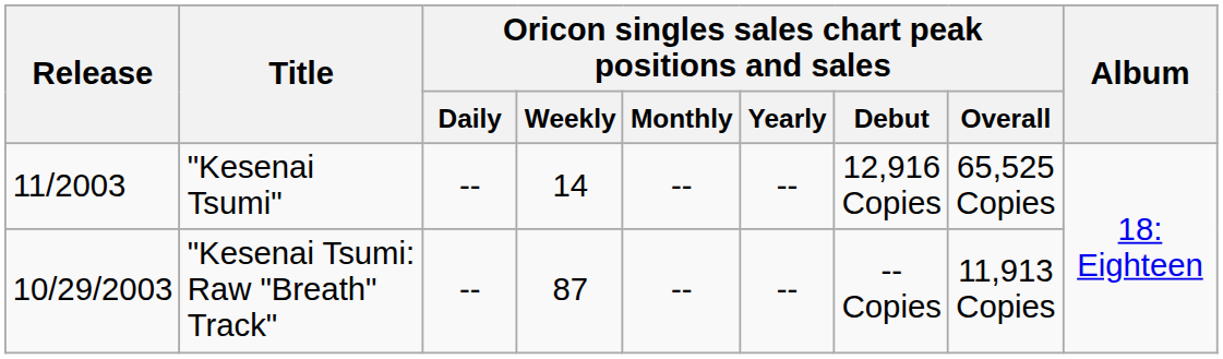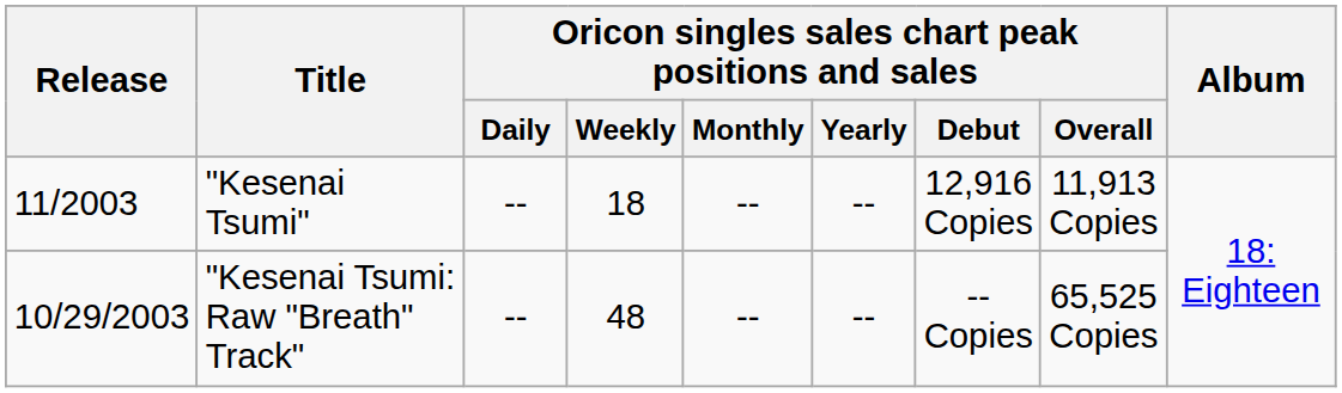"Kesenai Tsumi" | Oricon singles sales chart peak positions and sales / Weekly: 14 -> 18
"Kesenai Tsumi" | column 8: 65,525 Copies -> 11,913 Copies
"Kesenai Tsumi: Raw "Breath" Track" | Oricon singles sales chart peak positions and sales / Weekly: 87 -> 48
"Kesenai Tsumi: Raw "Breath" Track" | column 8: 11,913 Copies -> 65,525 Copies
